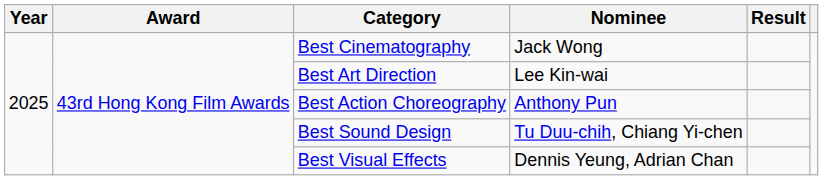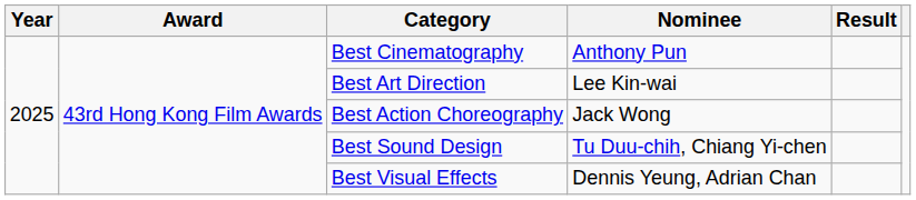Best Cinematography | Nominee: Jack Wong -> Anthony Pun
Best Action Choreography | Nominee: Anthony Pun -> Jack Wong
